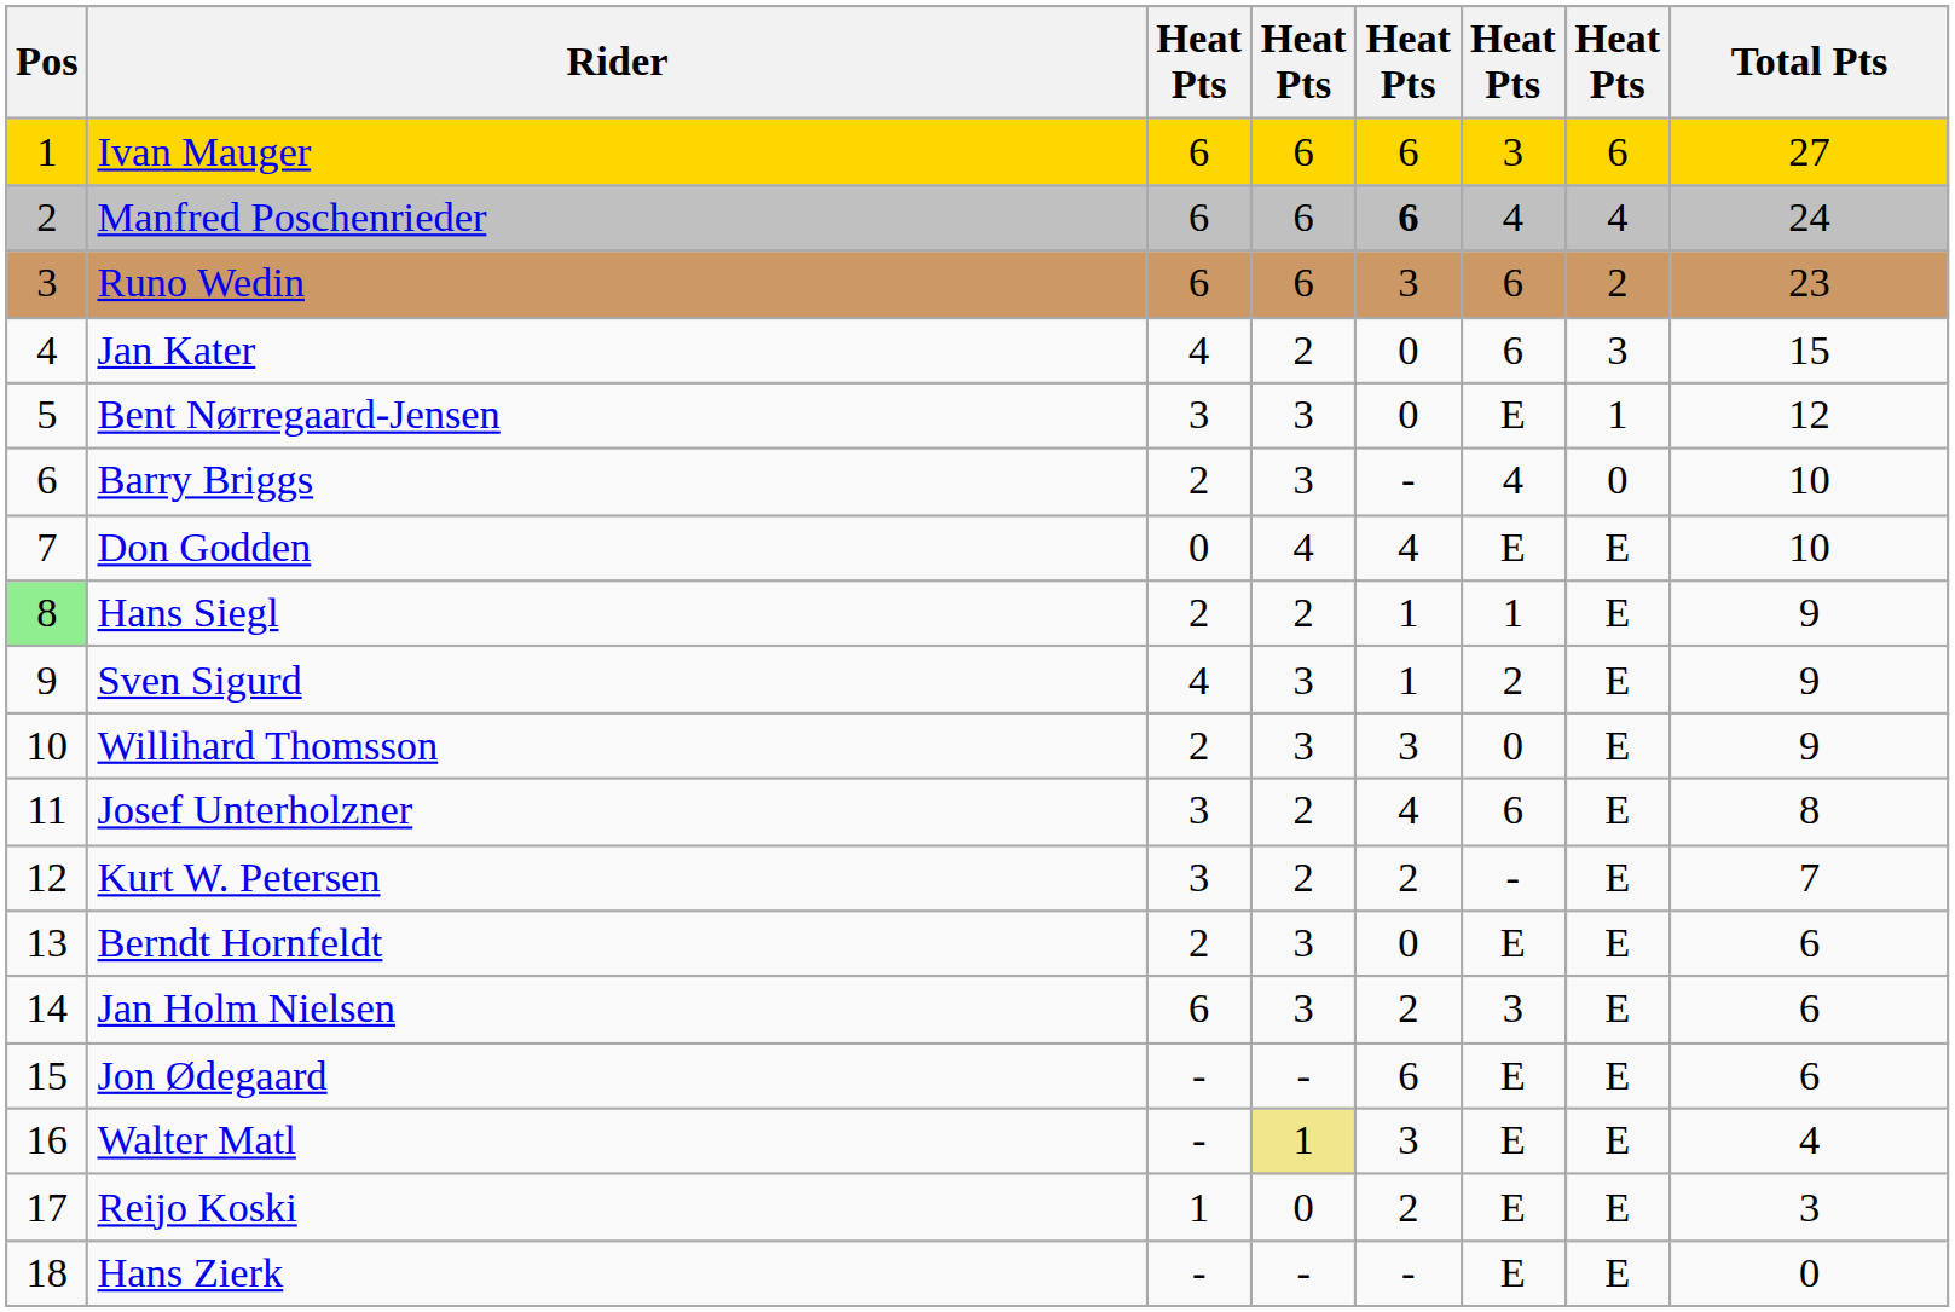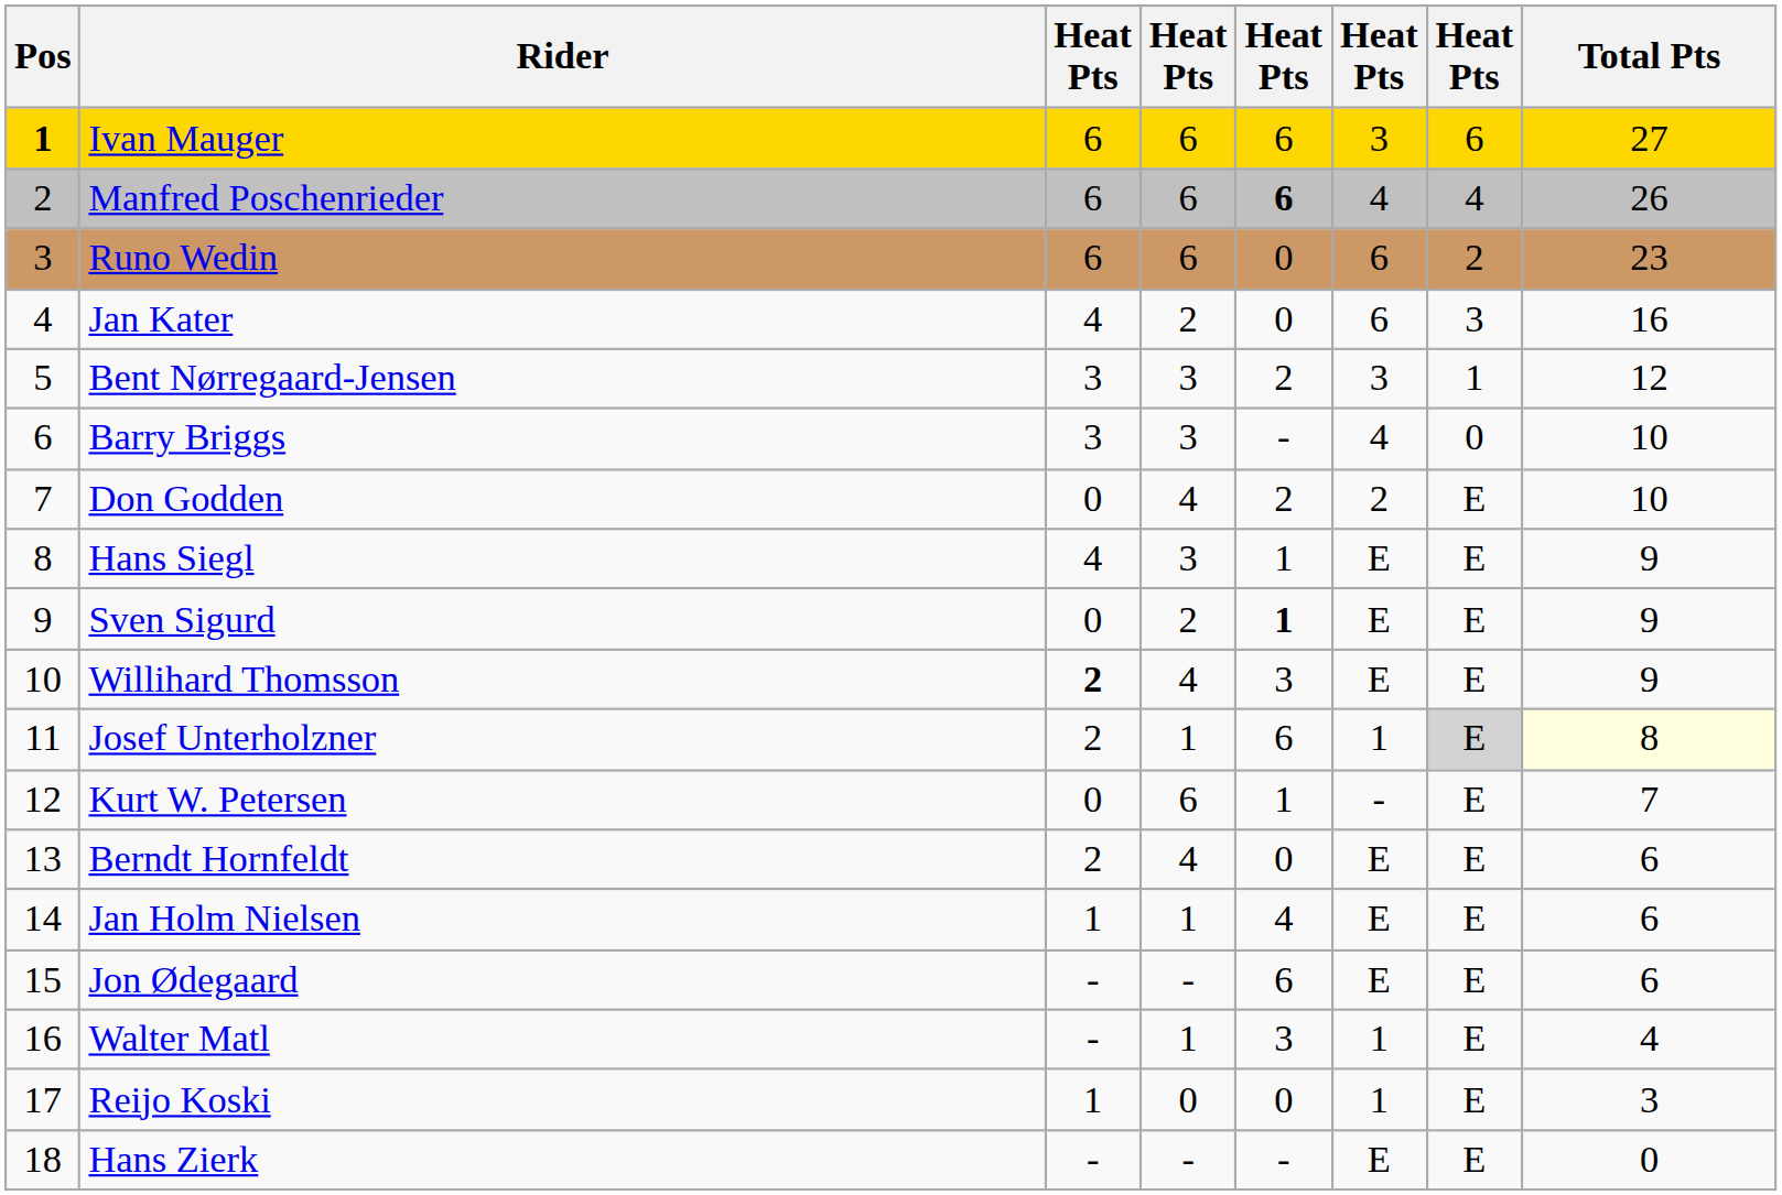Ivan Mauger | Pos: normal -> bold
Manfred Poschenrieder | Total Pts: 24 -> 26
Runo Wedin | column 5: 3 -> 0
Jan Kater | Total Pts: 15 -> 16
Bent Nørregaard-Jensen | column 5: 0 -> 2
Bent Nørregaard-Jensen | column 6: E -> 3
Barry Briggs | column 3: 2 -> 3
Don Godden | column 5: 4 -> 2
Don Godden | column 6: E -> 2
Hans Siegl | Pos: lightgreen background -> no background
Hans Siegl | column 3: 2 -> 4
Hans Siegl | column 4: 2 -> 3
Hans Siegl | column 6: 1 -> E
Sven Sigurd | column 3: 4 -> 0
Sven Sigurd | column 4: 3 -> 2
Sven Sigurd | column 5: normal -> bold
Sven Sigurd | column 6: 2 -> E
Willihard Thomsson | column 3: normal -> bold
Willihard Thomsson | column 4: 3 -> 4
Willihard Thomsson | column 6: 0 -> E
Josef Unterholzner | column 3: 3 -> 2
Josef Unterholzner | column 4: 2 -> 1
Josef Unterholzner | column 5: 4 -> 6
Josef Unterholzner | column 6: 6 -> 1
Josef Unterholzner | column 7: no background -> lightgrey background
Josef Unterholzner | Total Pts: no background -> lightyellow background
Kurt W. Petersen | column 3: 3 -> 0
Kurt W. Petersen | column 4: 2 -> 6
Kurt W. Petersen | column 5: 2 -> 1
Berndt Hornfeldt | column 4: 3 -> 4
Jan Holm Nielsen | column 3: 6 -> 1
Jan Holm Nielsen | column 4: 3 -> 1
Jan Holm Nielsen | column 5: 2 -> 4
Jan Holm Nielsen | column 6: 3 -> E
Walter Matl | column 4: khaki background -> no background
Walter Matl | column 6: E -> 1
Reijo Koski | column 5: 2 -> 0
Reijo Koski | column 6: E -> 1
